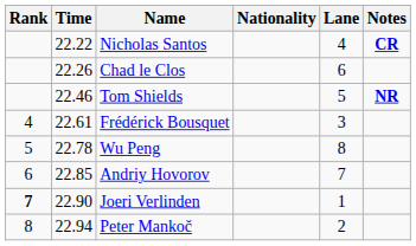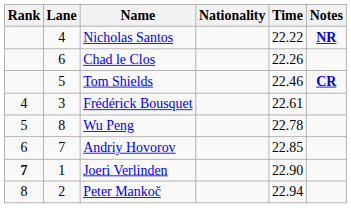columns swapped: Lane <-> Time
Nicholas Santos | Notes: CR -> NR
Tom Shields | Notes: NR -> CR
